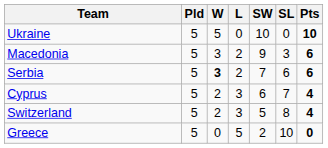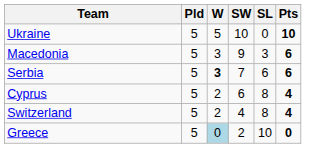- column: L | 0 | 2 | 2 | 3 | 3 | 5
Cyprus | SL: 7 -> 8
Switzerland | SW: 5 -> 4
Greece | W: no background -> lightblue background
